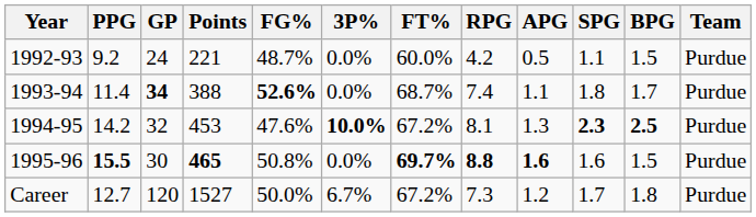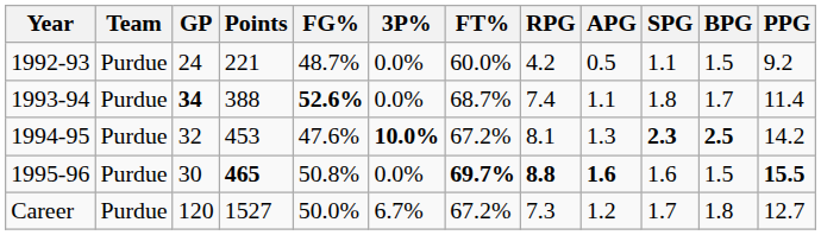columns swapped: Team <-> PPG
